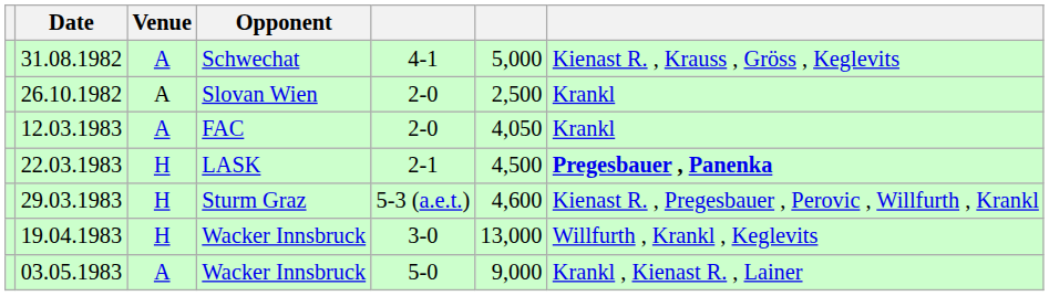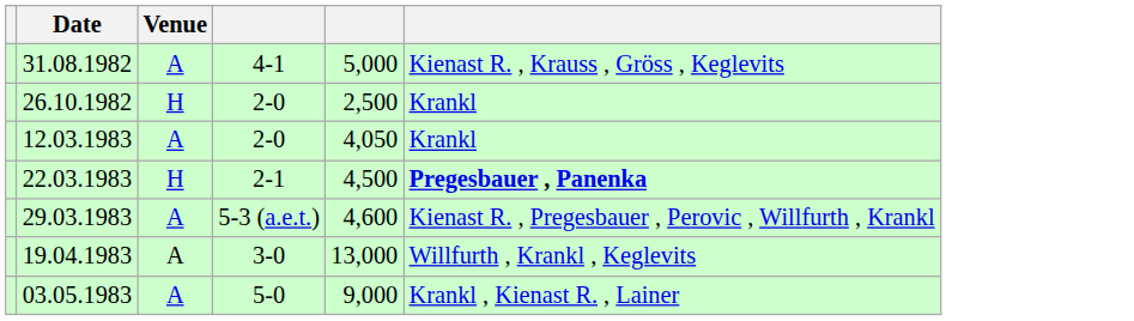- column: Opponent | Schwechat | Slovan Wien | FAC | LASK | Sturm Graz | Wacker Innsbruck | Wacker Innsbruck
26.10.1982 | Venue: A -> H
29.03.1983 | Venue: H -> A
19.04.1983 | Venue: H -> A
